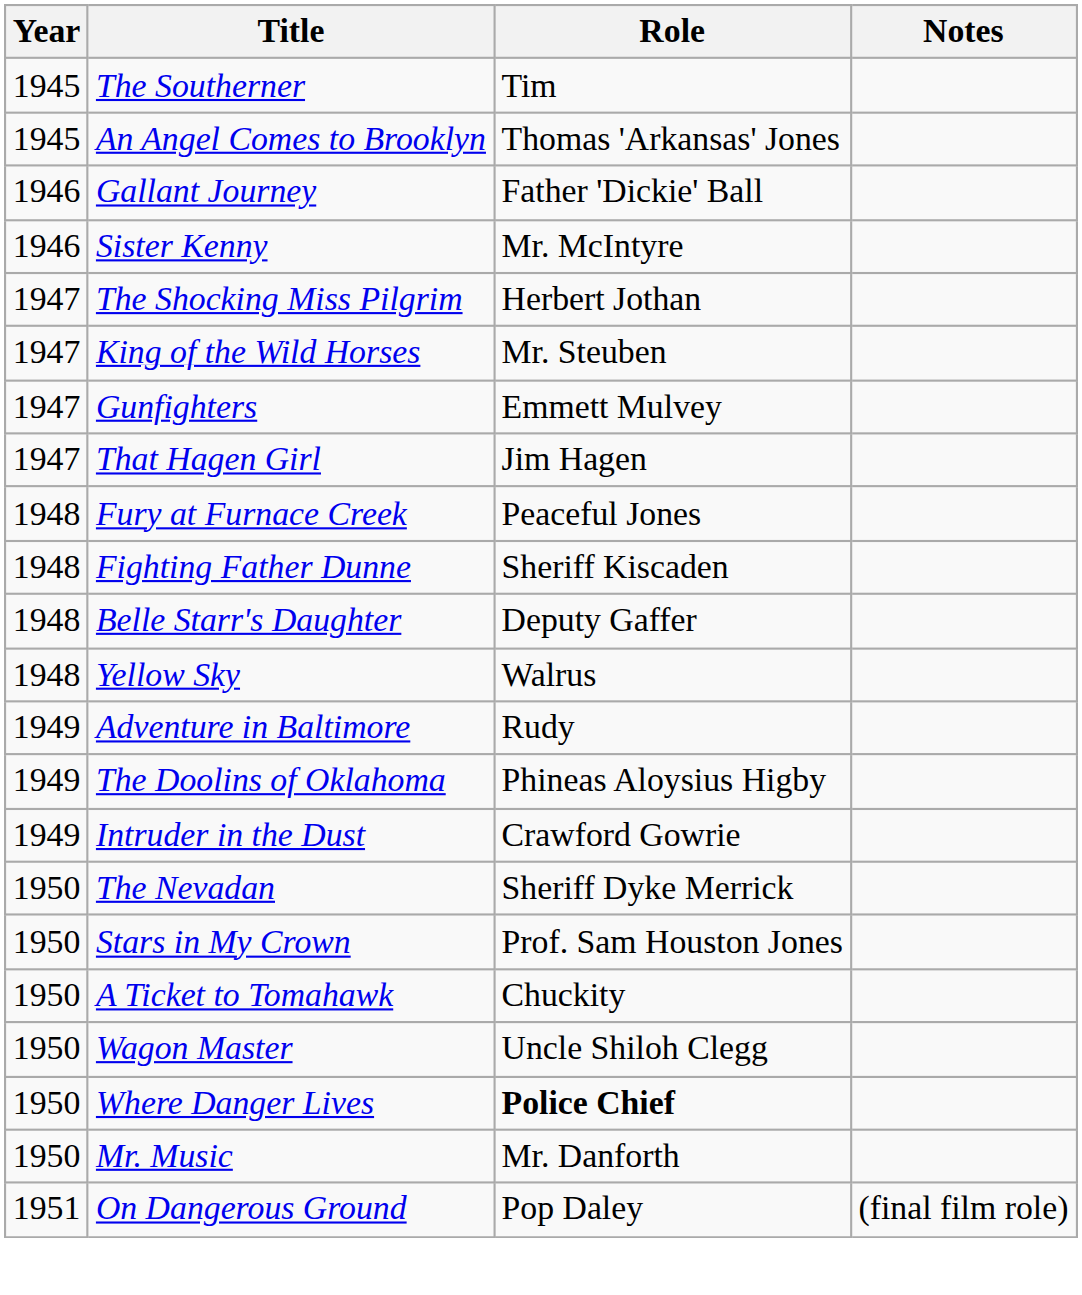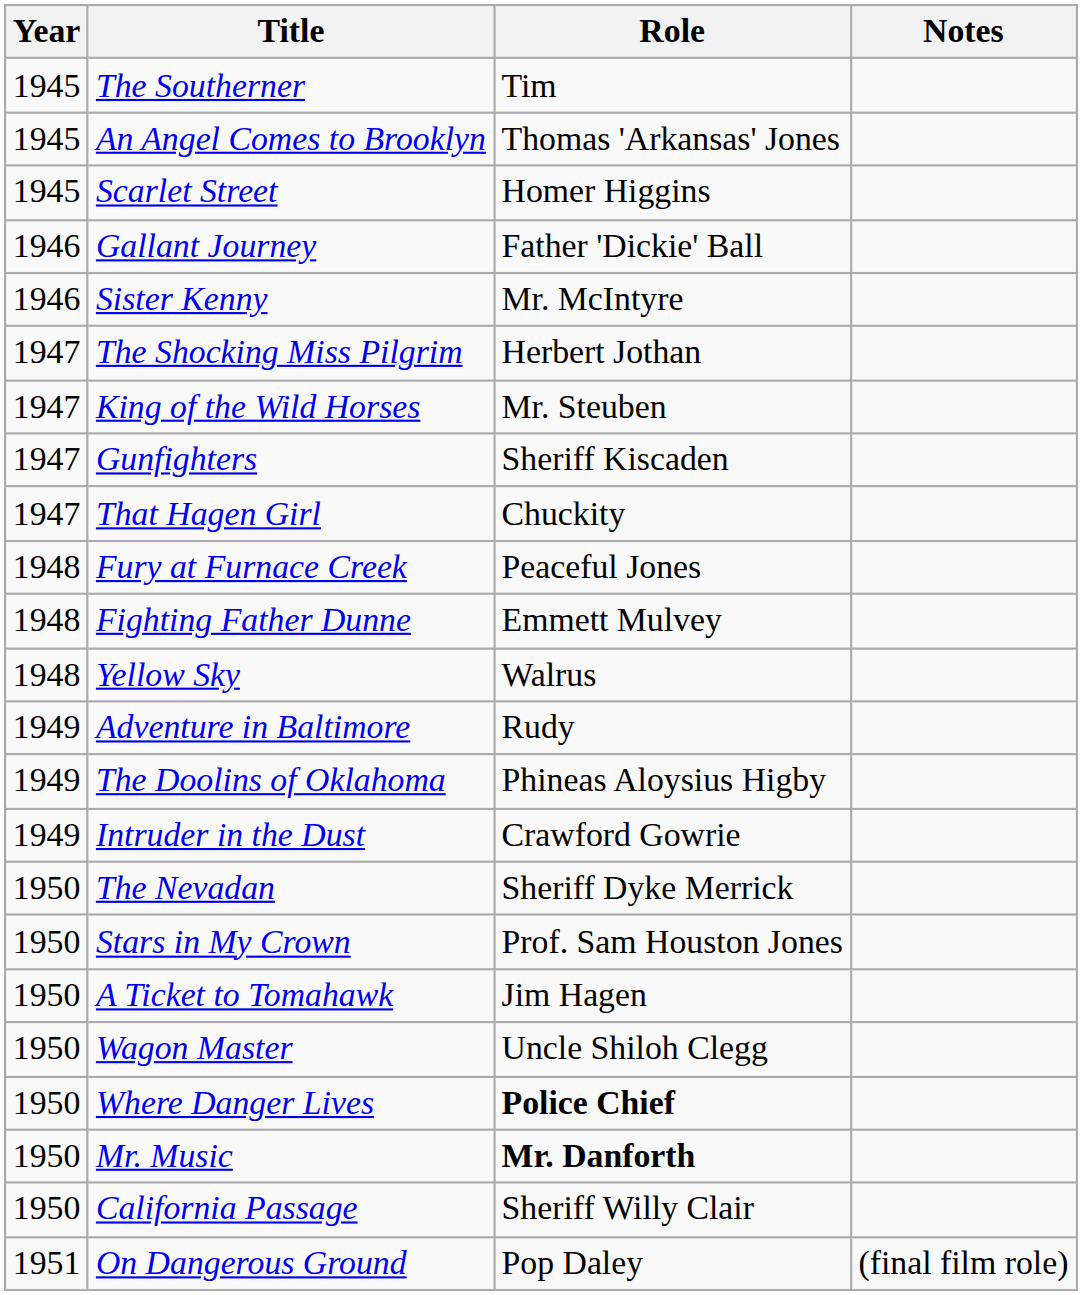+ row: 1945 | Scarlet Street | Homer Higgins
Gunfighters | Role: Emmett Mulvey -> Sheriff Kiscaden
That Hagen Girl | Role: Jim Hagen -> Chuckity
Fighting Father Dunne | Role: Sheriff Kiscaden -> Emmett Mulvey
- row: 1948 | Belle Starr's Daughter | Deputy Gaffer
A Ticket to Tomahawk | Role: Chuckity -> Jim Hagen
Mr. Music | Role: normal -> bold
+ row: 1950 | California Passage | Sheriff Willy Clair
